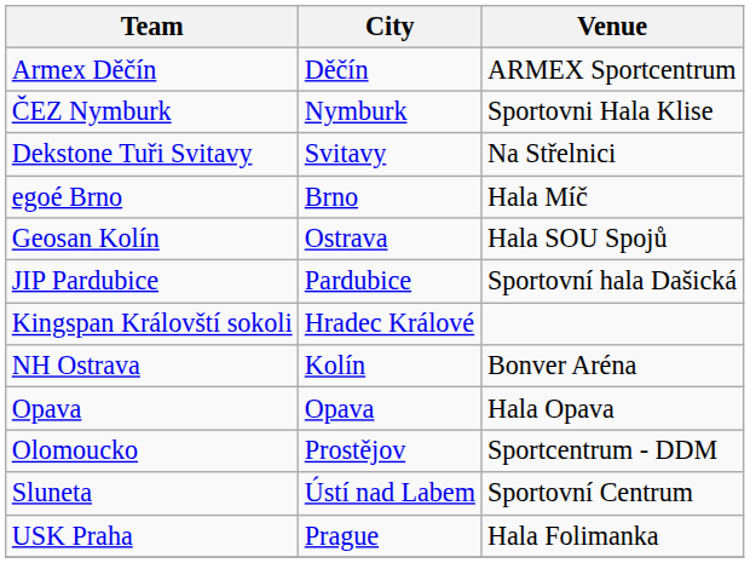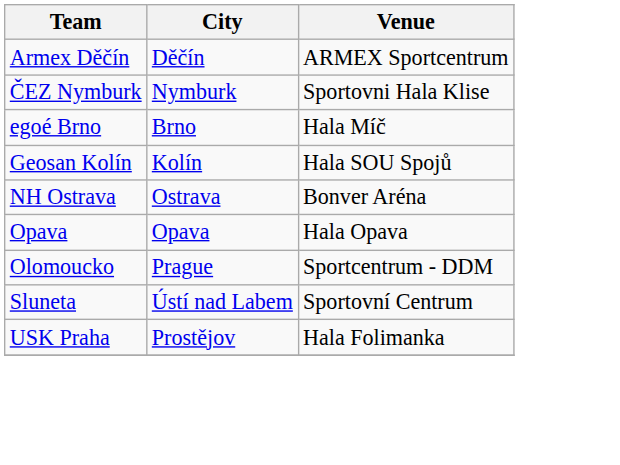- row: Dekstone Tuři Svitavy | Svitavy | Na Střelnici
Geosan Kolín | City: Ostrava -> Kolín
- row: JIP Pardubice | Pardubice | Sportovní hala Dašická
- row: Kingspan Královští sokoli | Hradec Králové
NH Ostrava | City: Kolín -> Ostrava
Olomoucko | City: Prostějov -> Prague
USK Praha | City: Prague -> Prostějov
